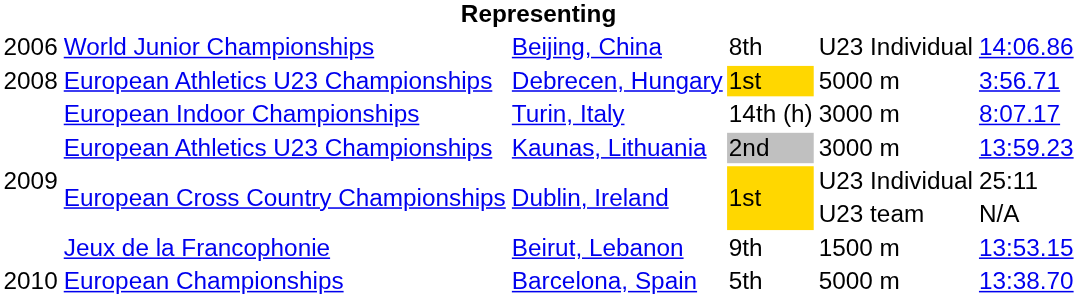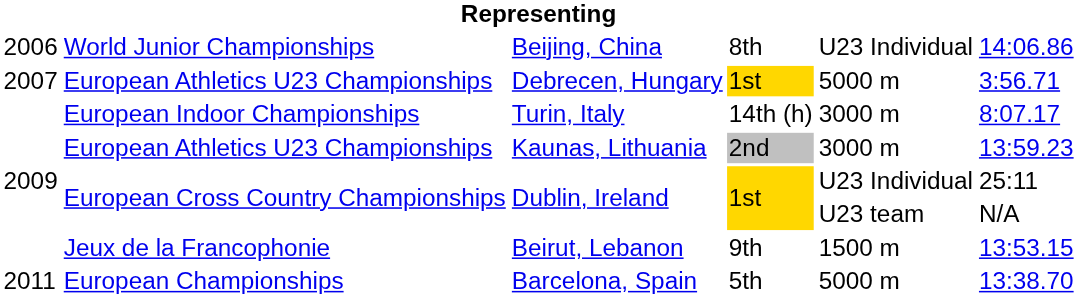Debrecen, Hungary | column 1: 2008 -> 2007
Barcelona, Spain | column 1: 2010 -> 2011
